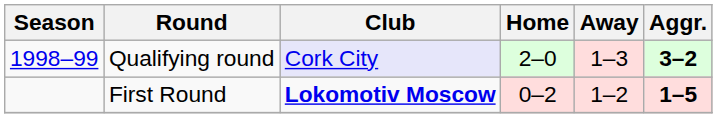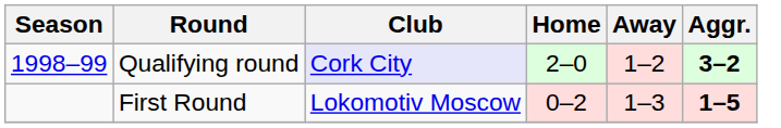Qualifying round | Away: 1–3 -> 1–2
First Round | Club: bold -> normal
First Round | Away: 1–2 -> 1–3
